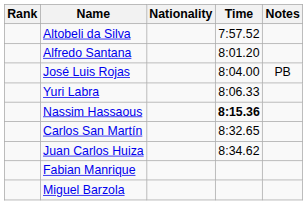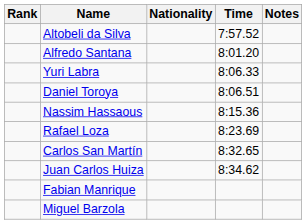- row: José Luis Rojas | 8:04.00 | PB
+ row: Daniel Toroya | 8:06.51
Nassim Hassaous | Time: bold -> normal
+ row: Rafael Loza | 8:23.69
